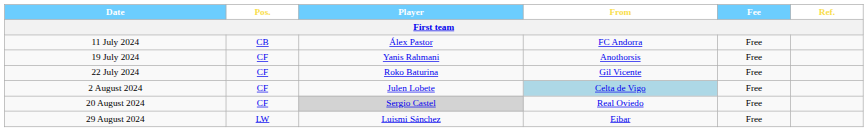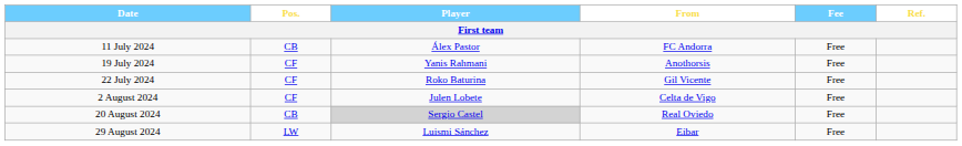2 August 2024 | From: lightblue background -> no background
20 August 2024 | Pos.: CF -> CB
